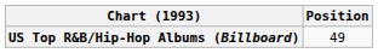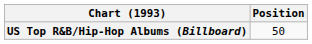US Top R&B/Hip-Hop Albums (Billboard) | Position: 49 -> 50
